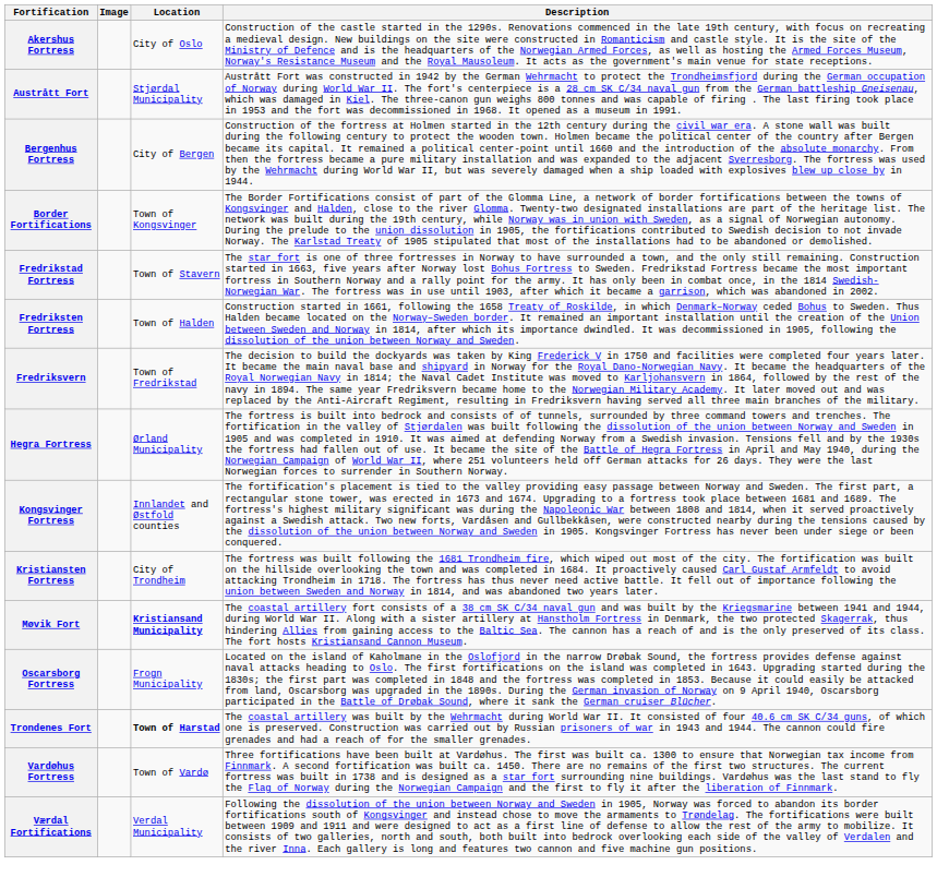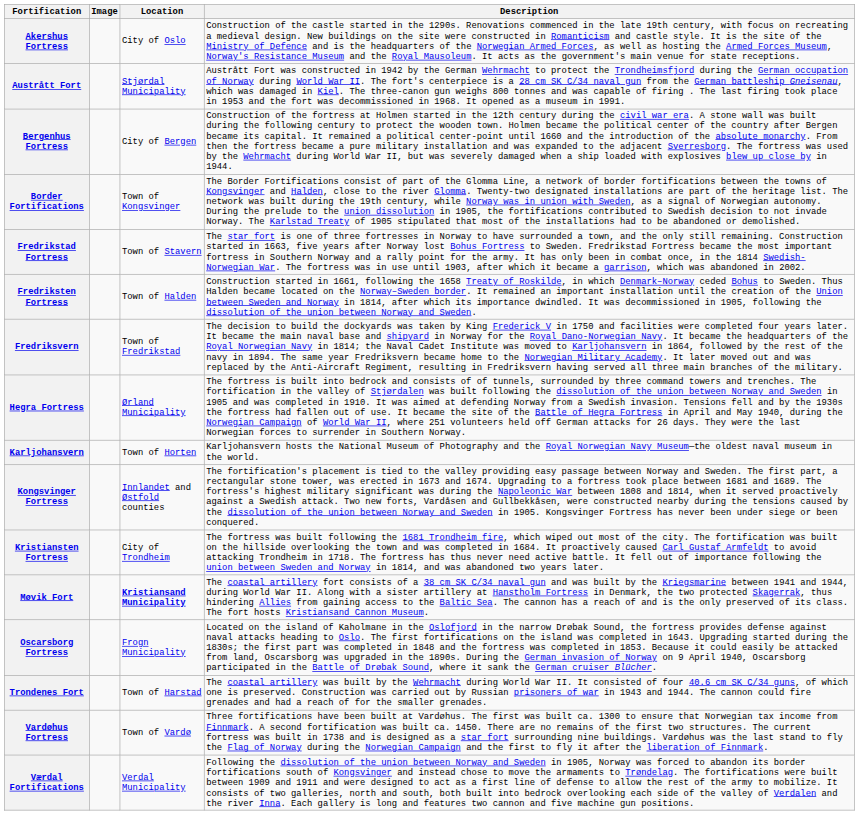+ row: Karljohansvern | Town of Horten | Karljohansvern hosts the National Museum of Photography and the Royal Norwegian Navy Museum—the oldest naval museum in the world.
Trondenes Fort | Location: bold -> normal
